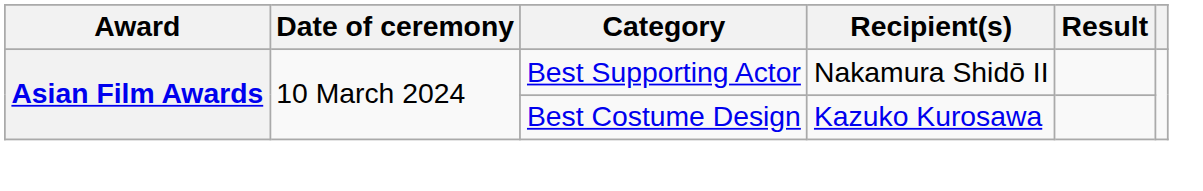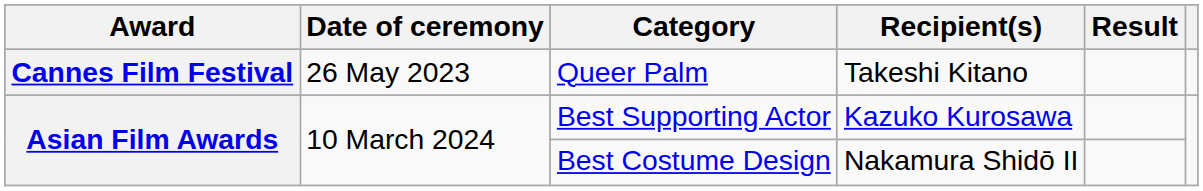+ row: Cannes Film Festival | 26 May 2023 | Queer Palm | Takeshi Kitano
Best Supporting Actor | Recipient(s): Nakamura Shidō II -> Kazuko Kurosawa
Best Costume Design | Recipient(s): Kazuko Kurosawa -> Nakamura Shidō II
